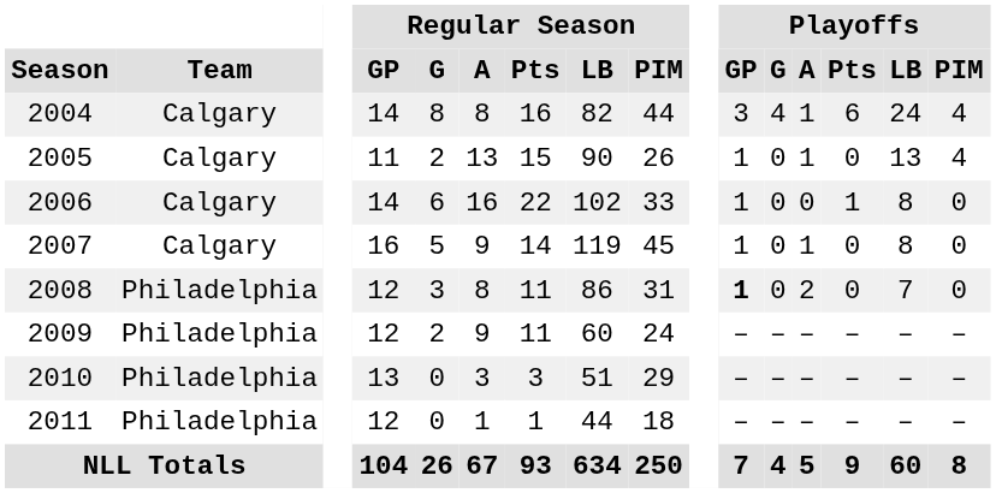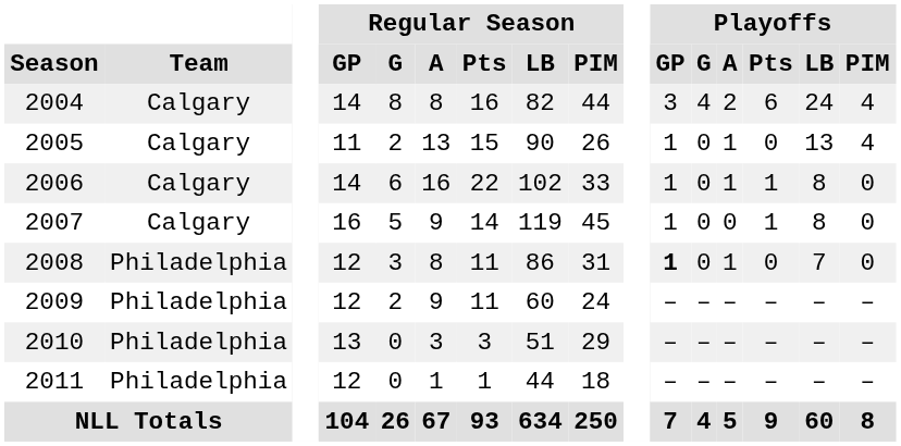2004 | Playoffs / A: 1 -> 2
2006 | Playoffs / A: 0 -> 1
2007 | Playoffs / A: 1 -> 0
2007 | Playoffs / Pts: 0 -> 1
2008 | Playoffs / A: 2 -> 1
